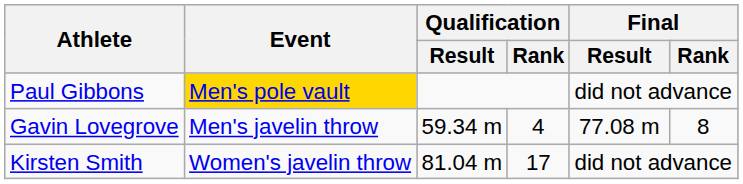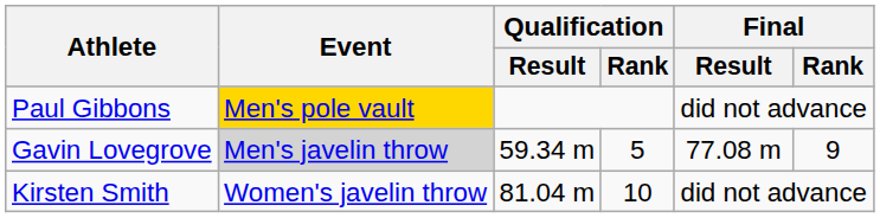Gavin Lovegrove | Event: no background -> lightgrey background
Gavin Lovegrove | Qualification / Rank: 4 -> 5
Gavin Lovegrove | Final / Rank: 8 -> 9
Kirsten Smith | Qualification / Rank: 17 -> 10
